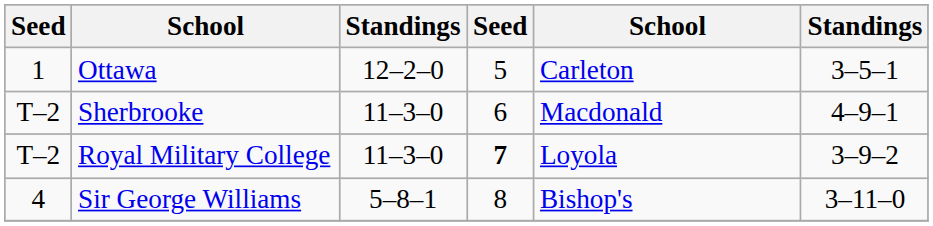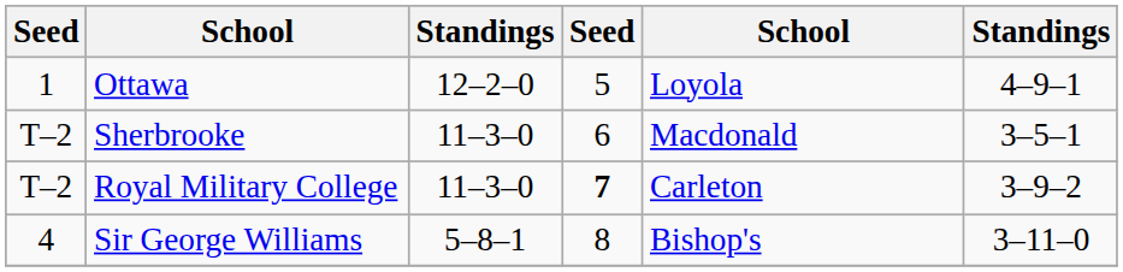Ottawa | column 5: Carleton -> Loyola
Ottawa | column 6: 3–5–1 -> 4–9–1
Sherbrooke | column 6: 4–9–1 -> 3–5–1
Royal Military College | column 5: Loyola -> Carleton
